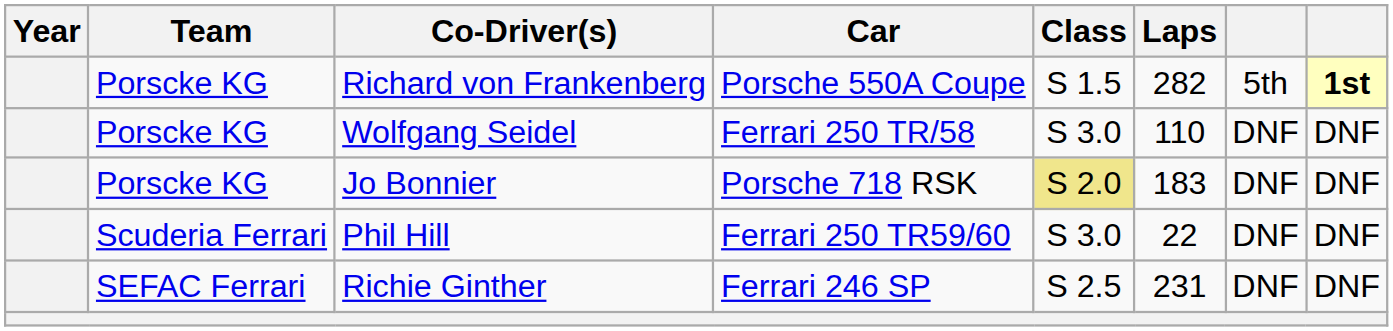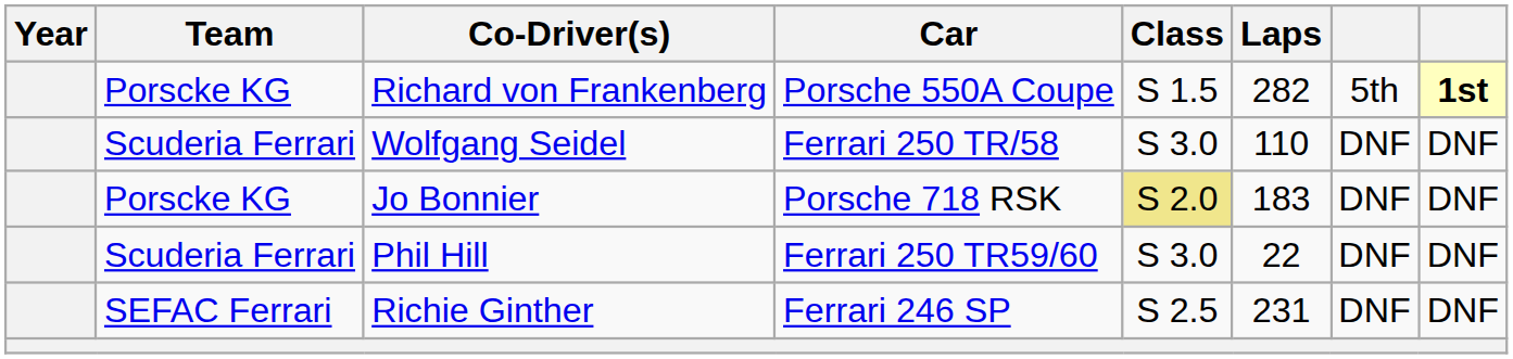Wolfgang Seidel | Team: Porscke KG -> Scuderia Ferrari
